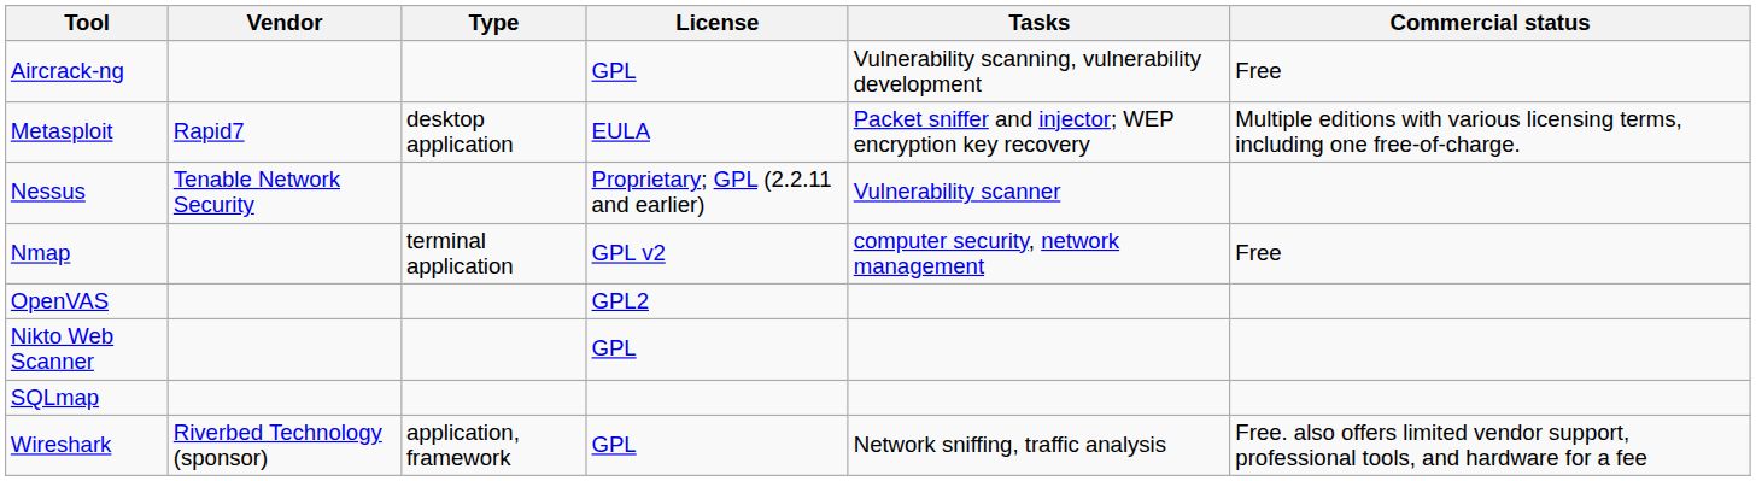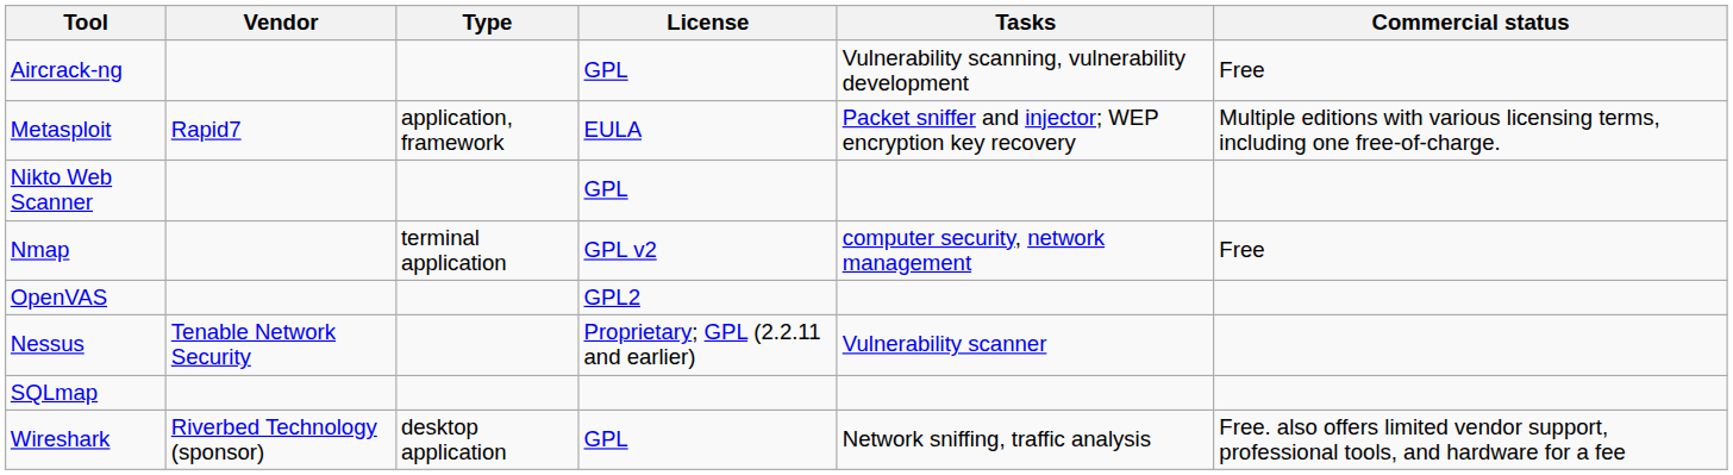Metasploit | Type: desktop application -> application, framework
rows swapped: Nessus <-> Nikto Web Scanner
Wireshark | Type: application, framework -> desktop application
